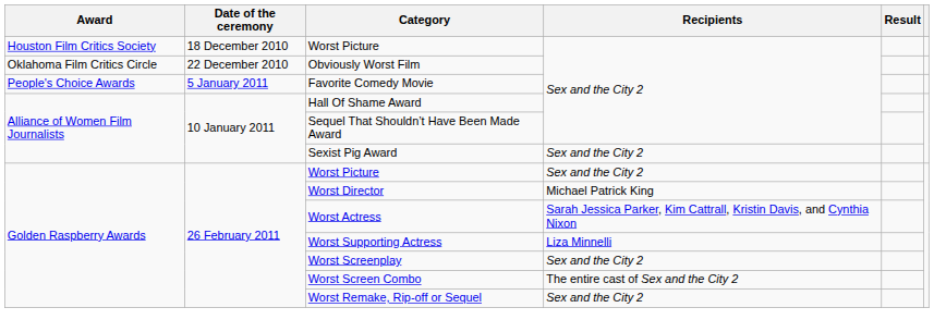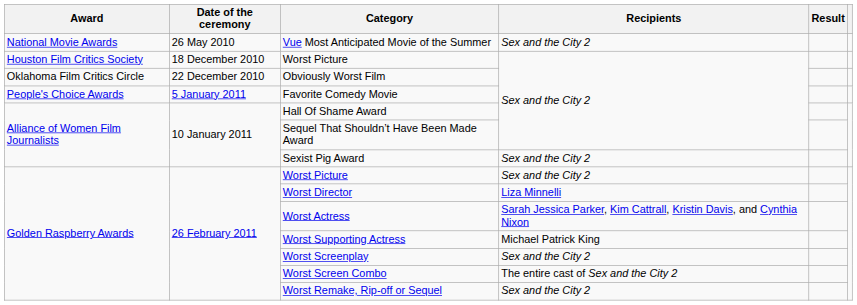+ row: National Movie Awards | 26 May 2010 | Vue Most Anticipated Movie of the Summer | Sex and the City 2
Worst Director | Recipients: Michael Patrick King -> Liza Minnelli
Worst Supporting Actress | Recipients: Liza Minnelli -> Michael Patrick King
